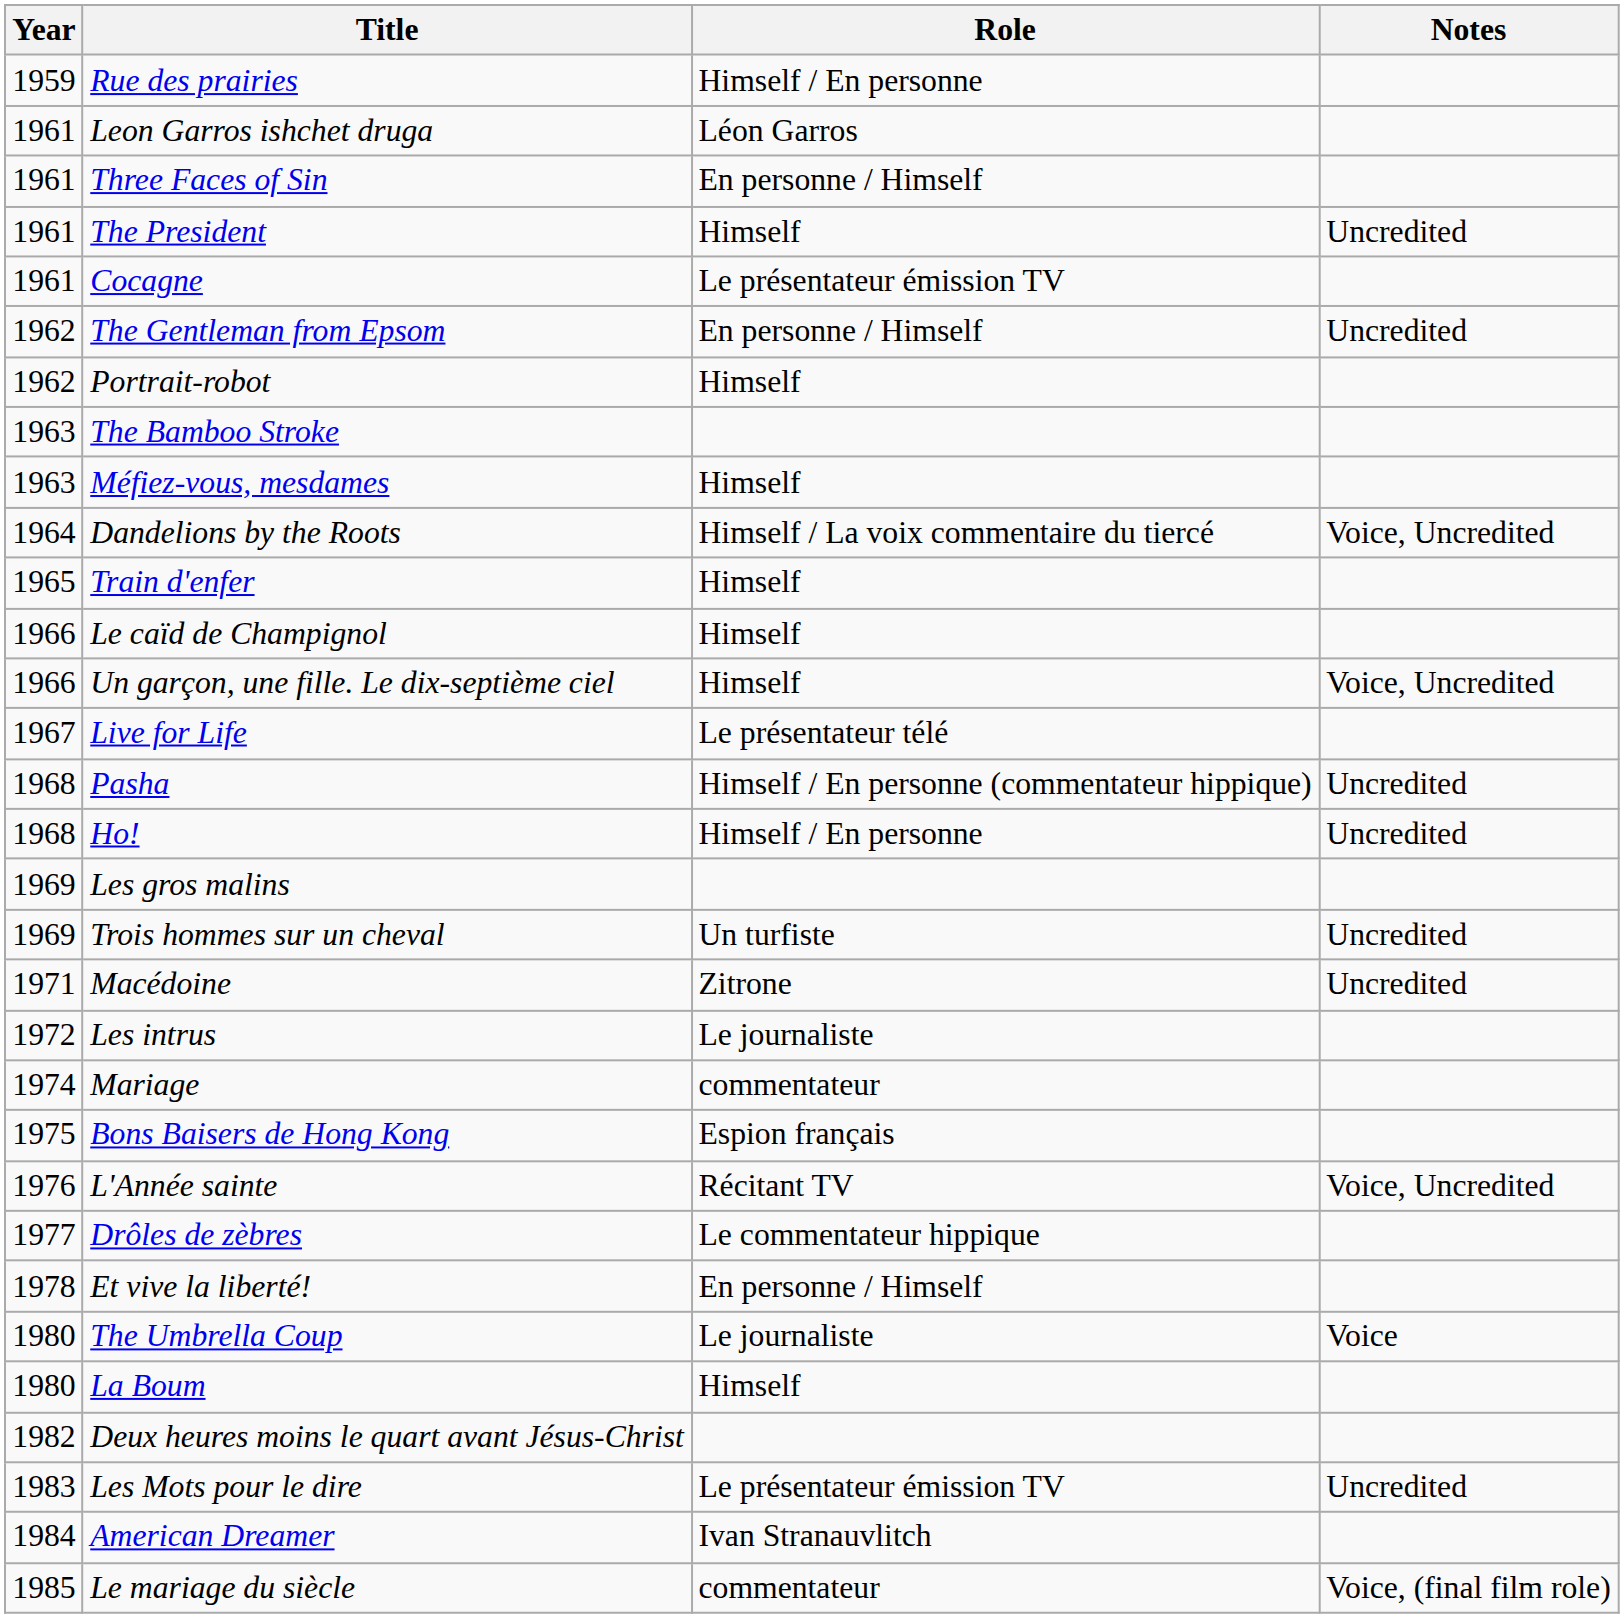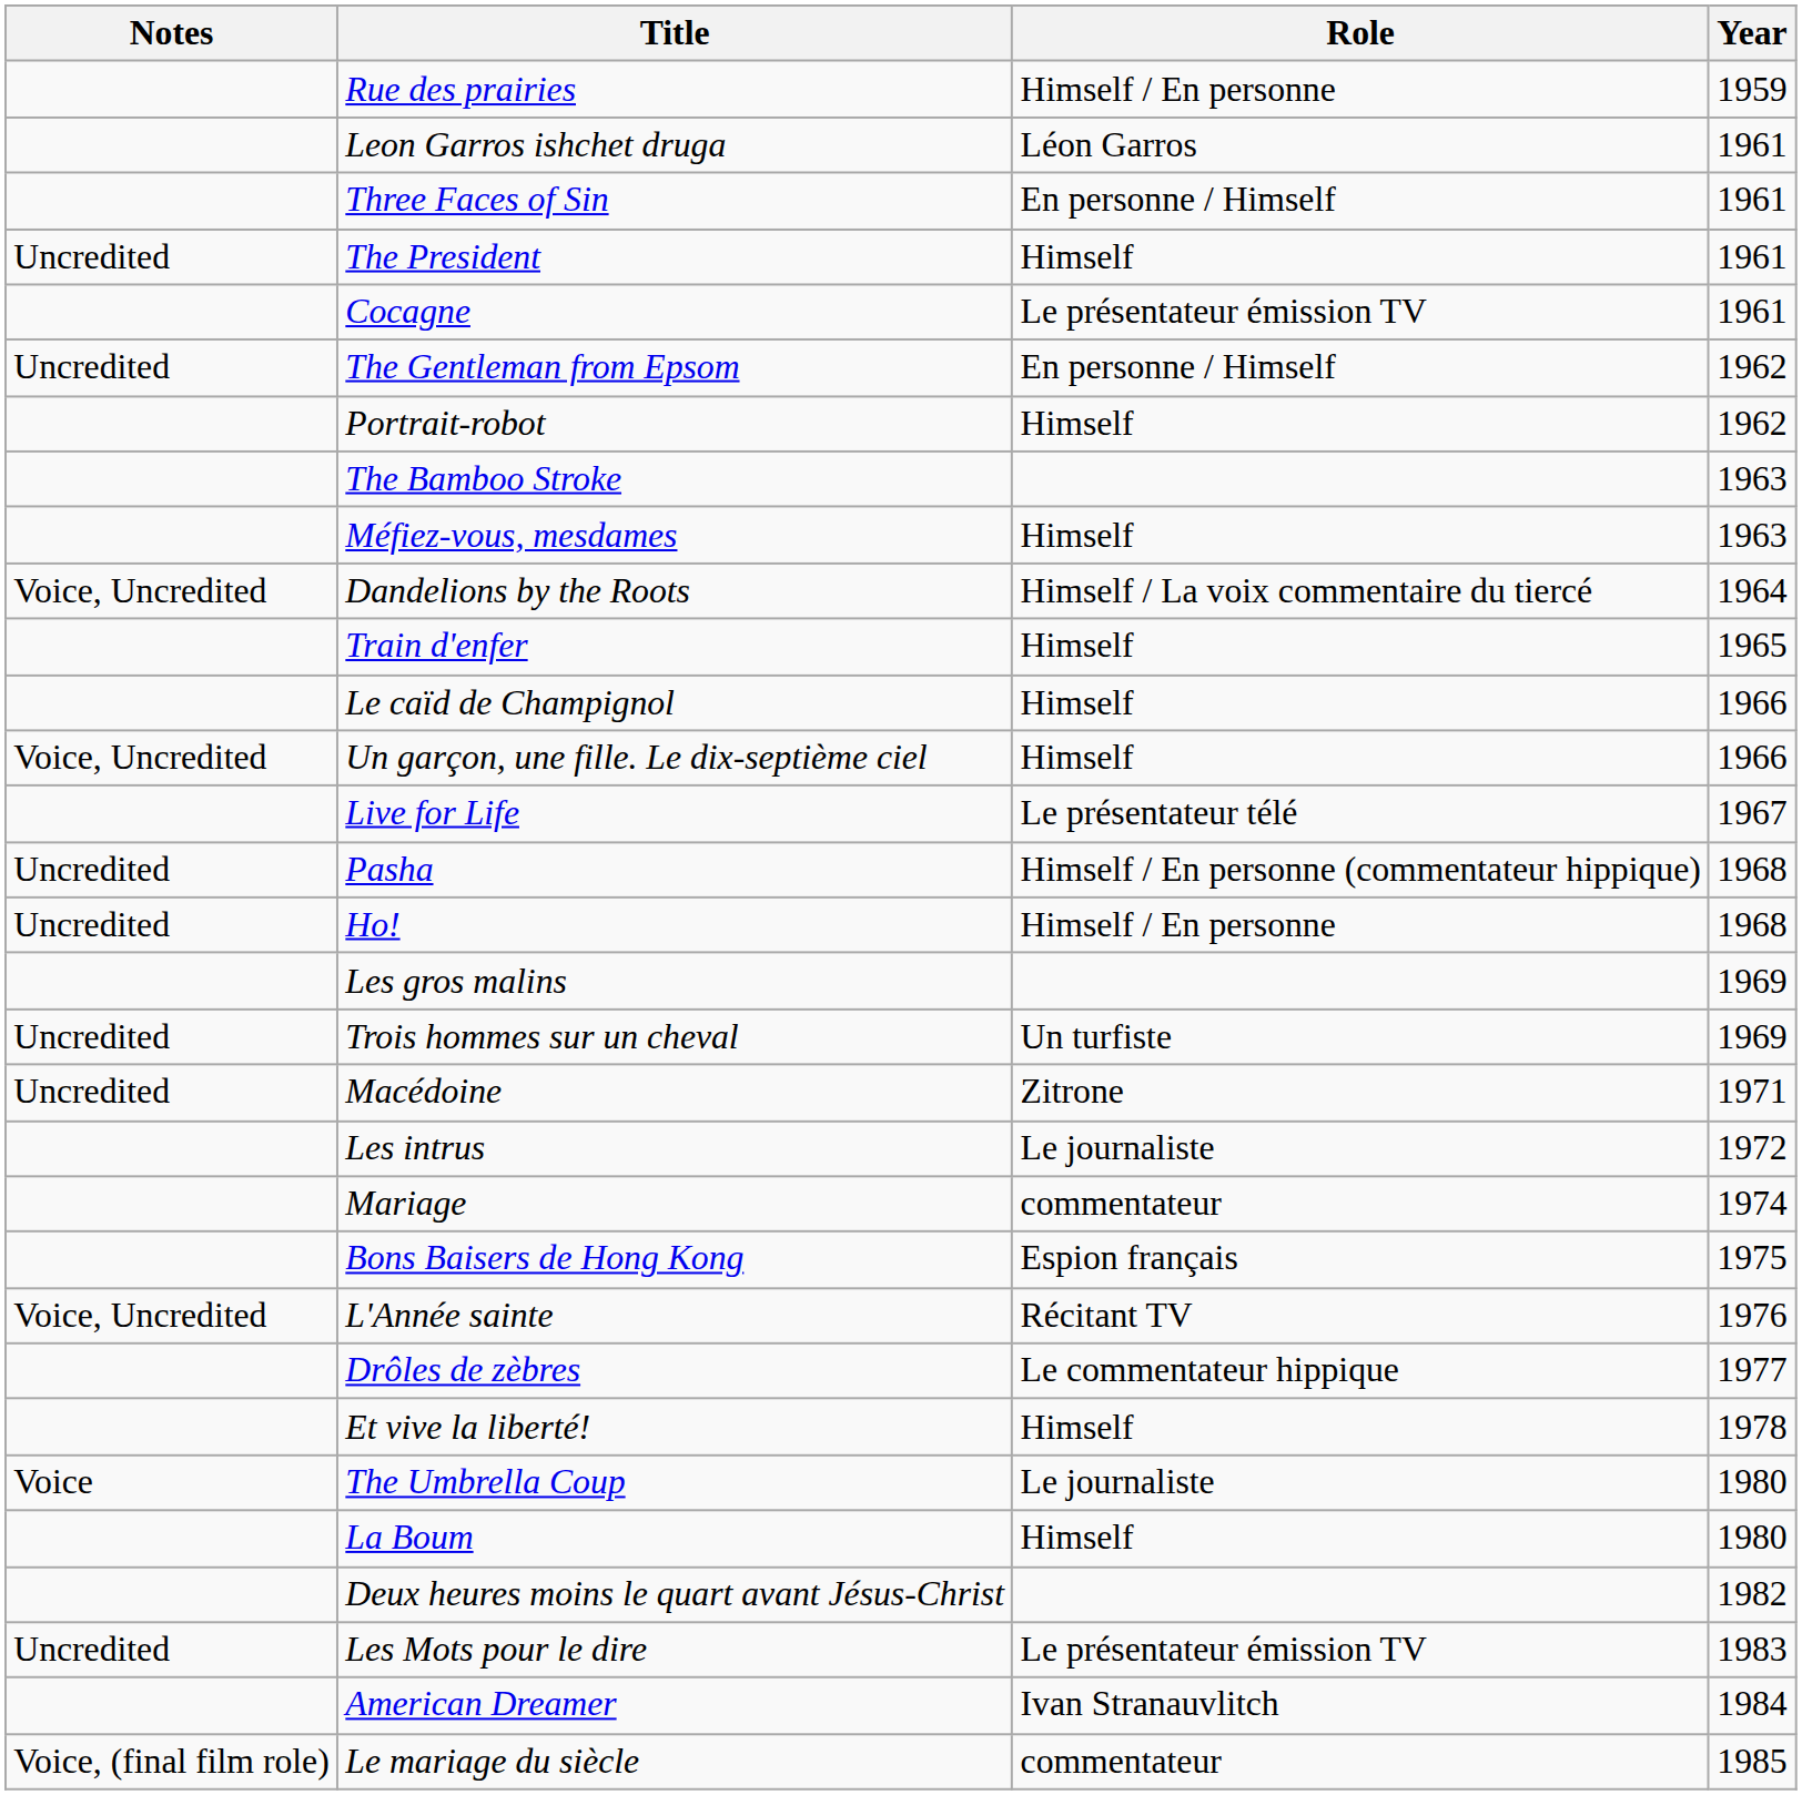columns swapped: Year <-> Notes
Et vive la liberté! | Role: En personne / Himself -> Himself
